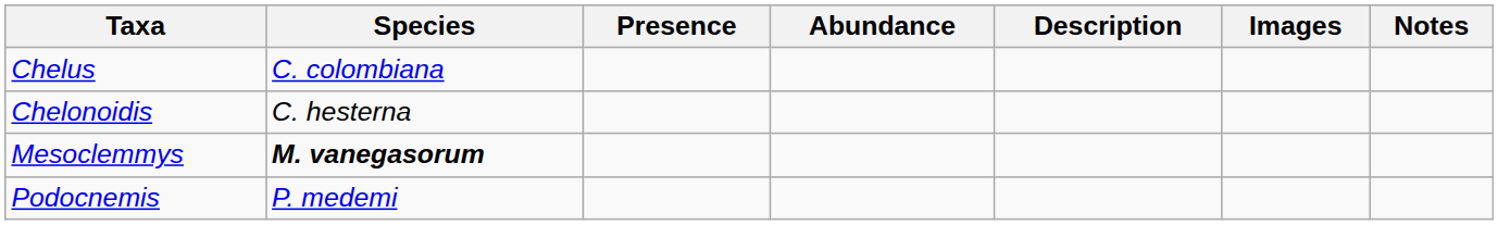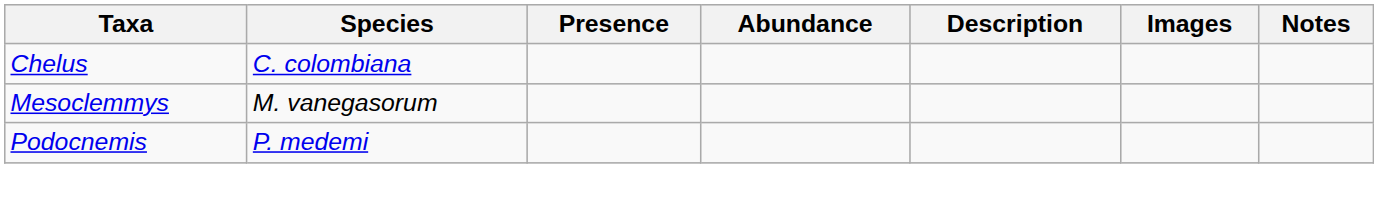- row: Chelonoidis | C. hesterna
Mesoclemmys | Species: bold -> normal
